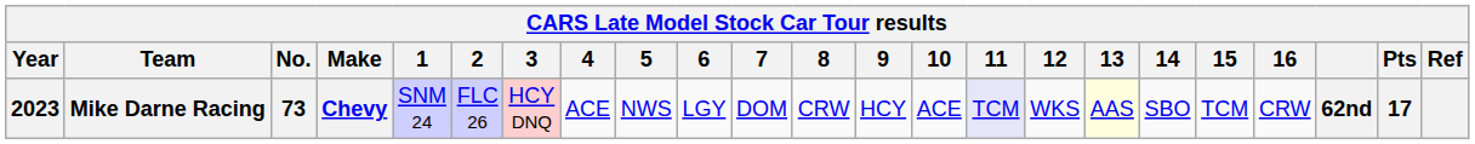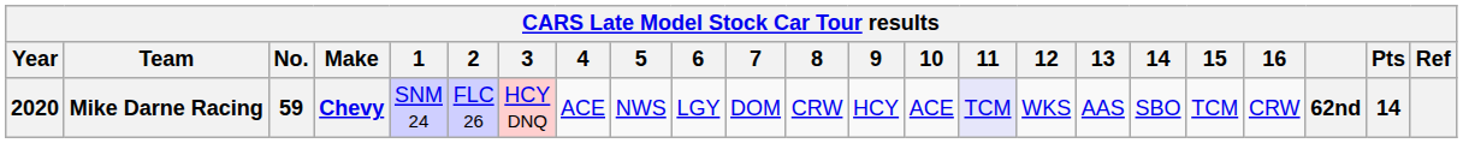Mike Darne Racing | Year: 2023 -> 2020
Mike Darne Racing | No.: 73 -> 59
Mike Darne Racing | 13: lightyellow background -> no background
Mike Darne Racing | Pts: 17 -> 14
